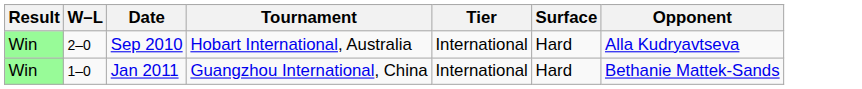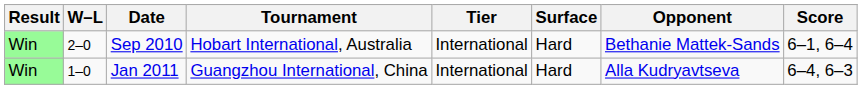+ column: Score | 6–1, 6–4 | 6–4, 6–3
Sep 2010 | Opponent: Alla Kudryavtseva -> Bethanie Mattek-Sands
Jan 2011 | Opponent: Bethanie Mattek-Sands -> Alla Kudryavtseva
